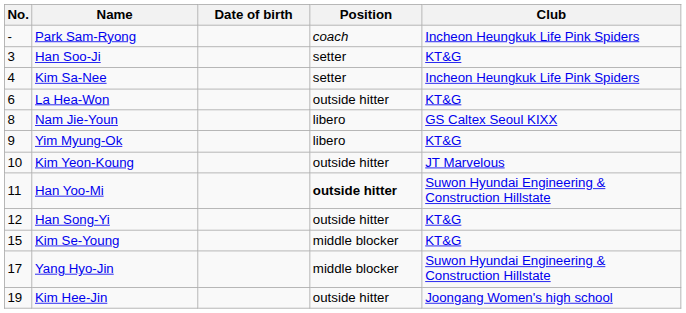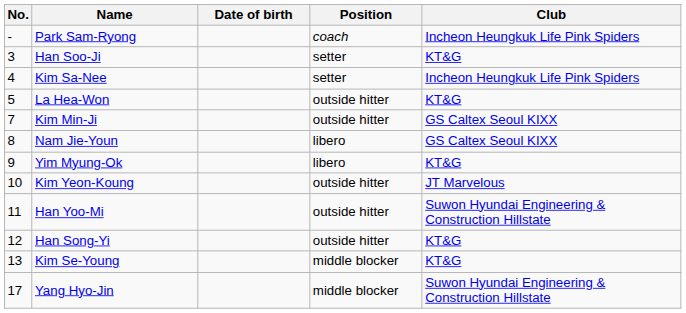La Hea-Won | No.: 6 -> 5
+ row: 7 | Kim Min-Ji | outside hitter | GS Caltex Seoul KIXX
Han Yoo-Mi | Position: bold -> normal
Kim Se-Young | No.: 15 -> 13
- row: 19 | Kim Hee-Jin | outside hitter | Joongang Women's high school
